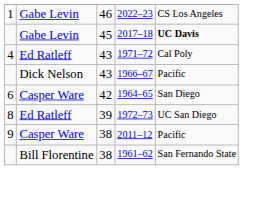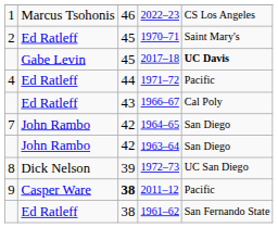2022–23 | column 2: Gabe Levin -> Marcus Tsohonis
+ row: 2 | Ed Ratleff | 45 | 1970–71 | Saint Mary's
1971–72 | column 3: 43 -> 44
1971–72 | column 5: Cal Poly -> Pacific
1966–67 | column 2: Dick Nelson -> Ed Ratleff
1966–67 | column 5: Pacific -> Cal Poly
1964–65 | column 1: 6 -> 7
1964–65 | column 2: Casper Ware -> John Rambo
+ row: John Rambo | 42 | 1963–64 | San Diego
1972–73 | column 2: Ed Ratleff -> Dick Nelson
2011–12 | column 3: normal -> bold
1961–62 | column 2: Bill Florentine -> Ed Ratleff
